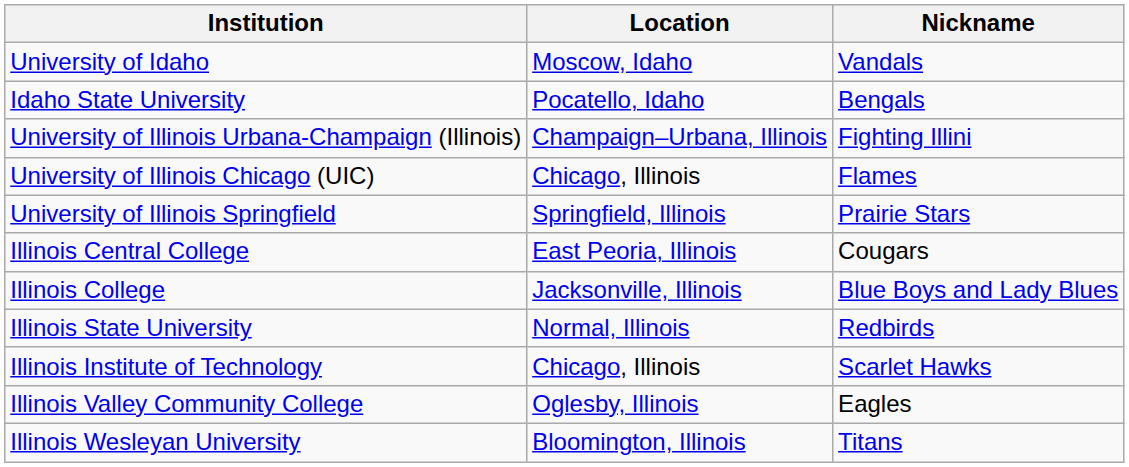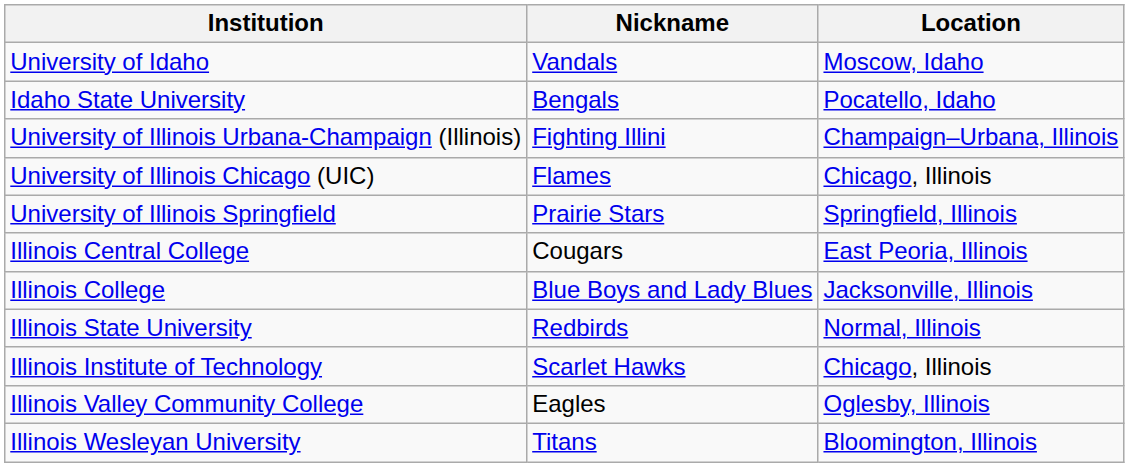columns swapped: Nickname <-> Location
